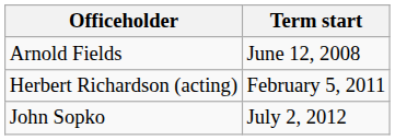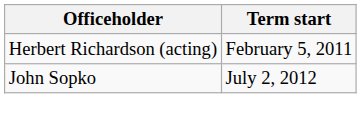- row: Arnold Fields | June 12, 2008
